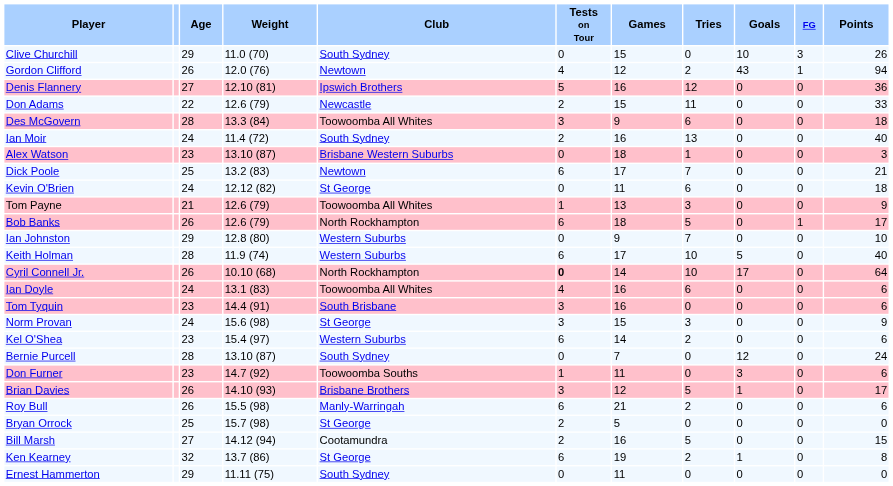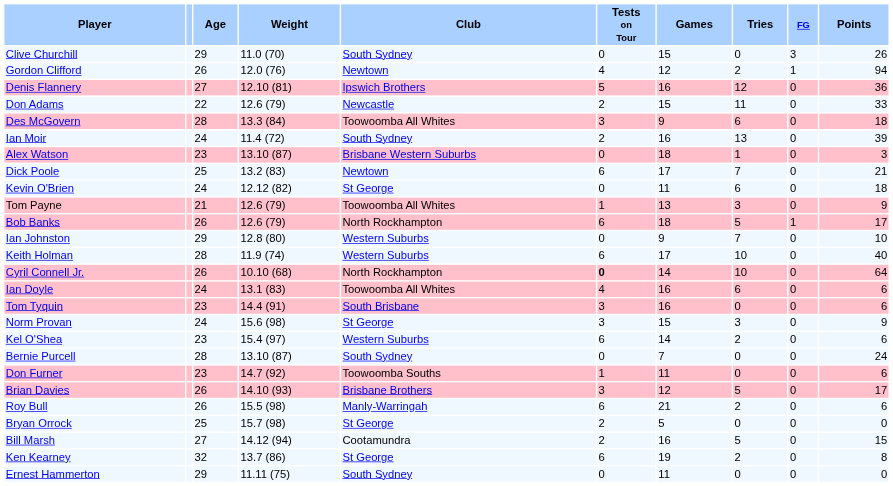- column: Goals | 10 | 43 | 0 | 0 | 0 | 0 | 0 | 0 | 0 | 0 | 0 | 0 | 5 | 17 | 0 | 0 | 0 | 0 | 12 | 3 | 1 | 0 | 0 | 0 | 1 | 0
Ian Moir | Points: 40 -> 39
